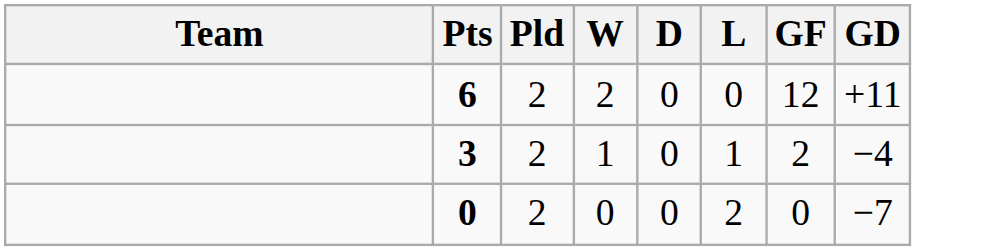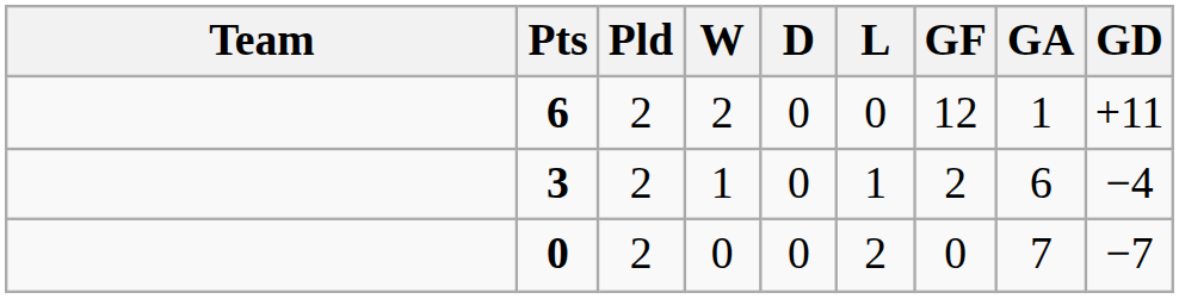+ column: GA | 1 | 6 | 7
